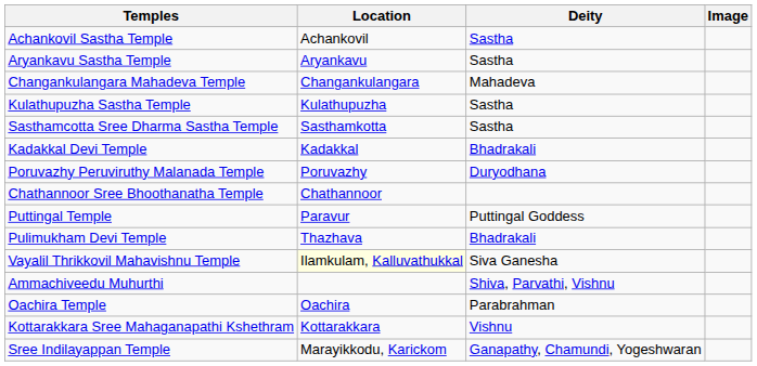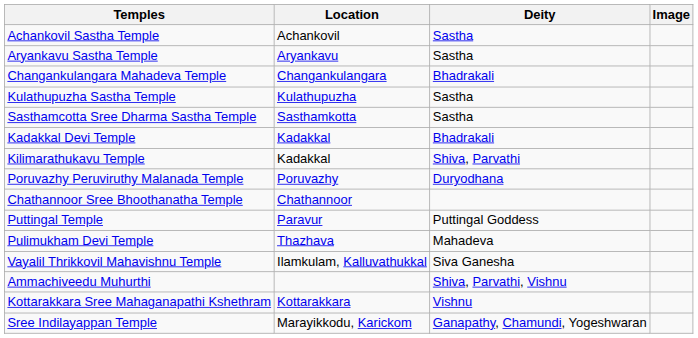Changankulangara Mahadeva Temple | Deity: Mahadeva -> Bhadrakali
+ row: Kilimarathukavu Temple | Kadakkal | Shiva, Parvathi
Pulimukham Devi Temple | Deity: Bhadrakali -> Mahadeva
Vayalil Thrikkovil Mahavishnu Temple | Location: lightyellow background -> no background
- row: Oachira Temple | Oachira | Parabrahman
